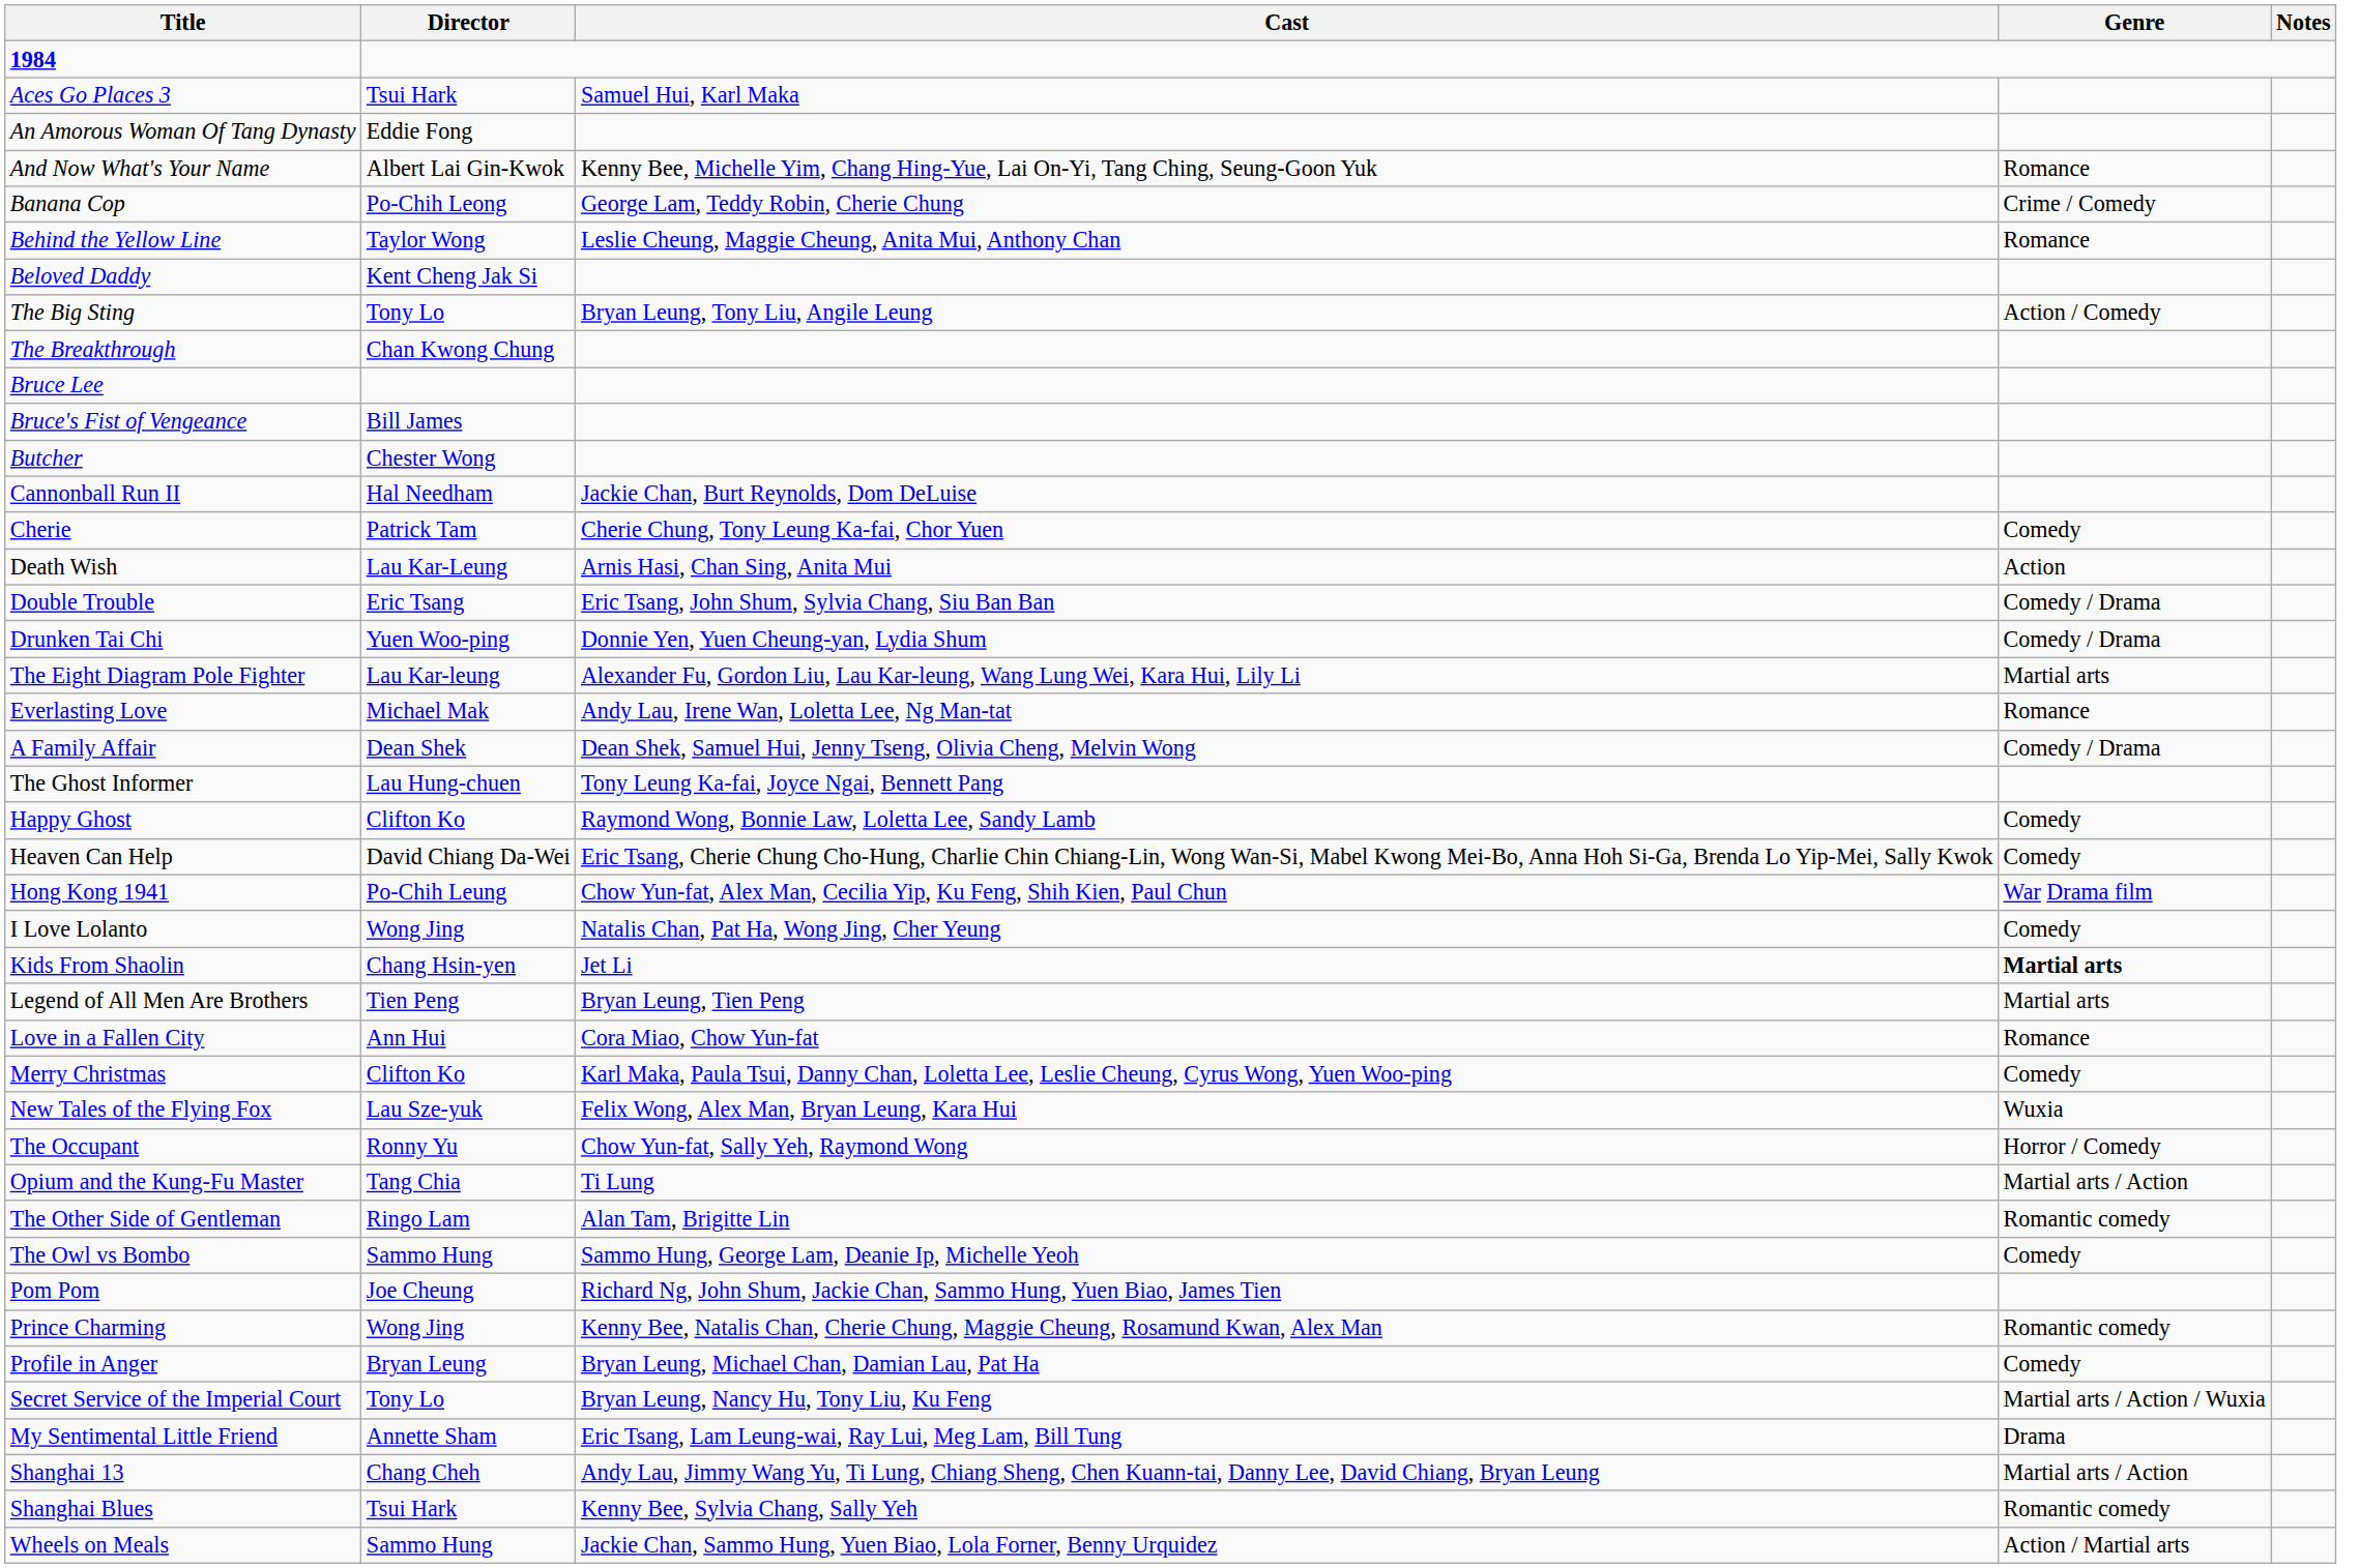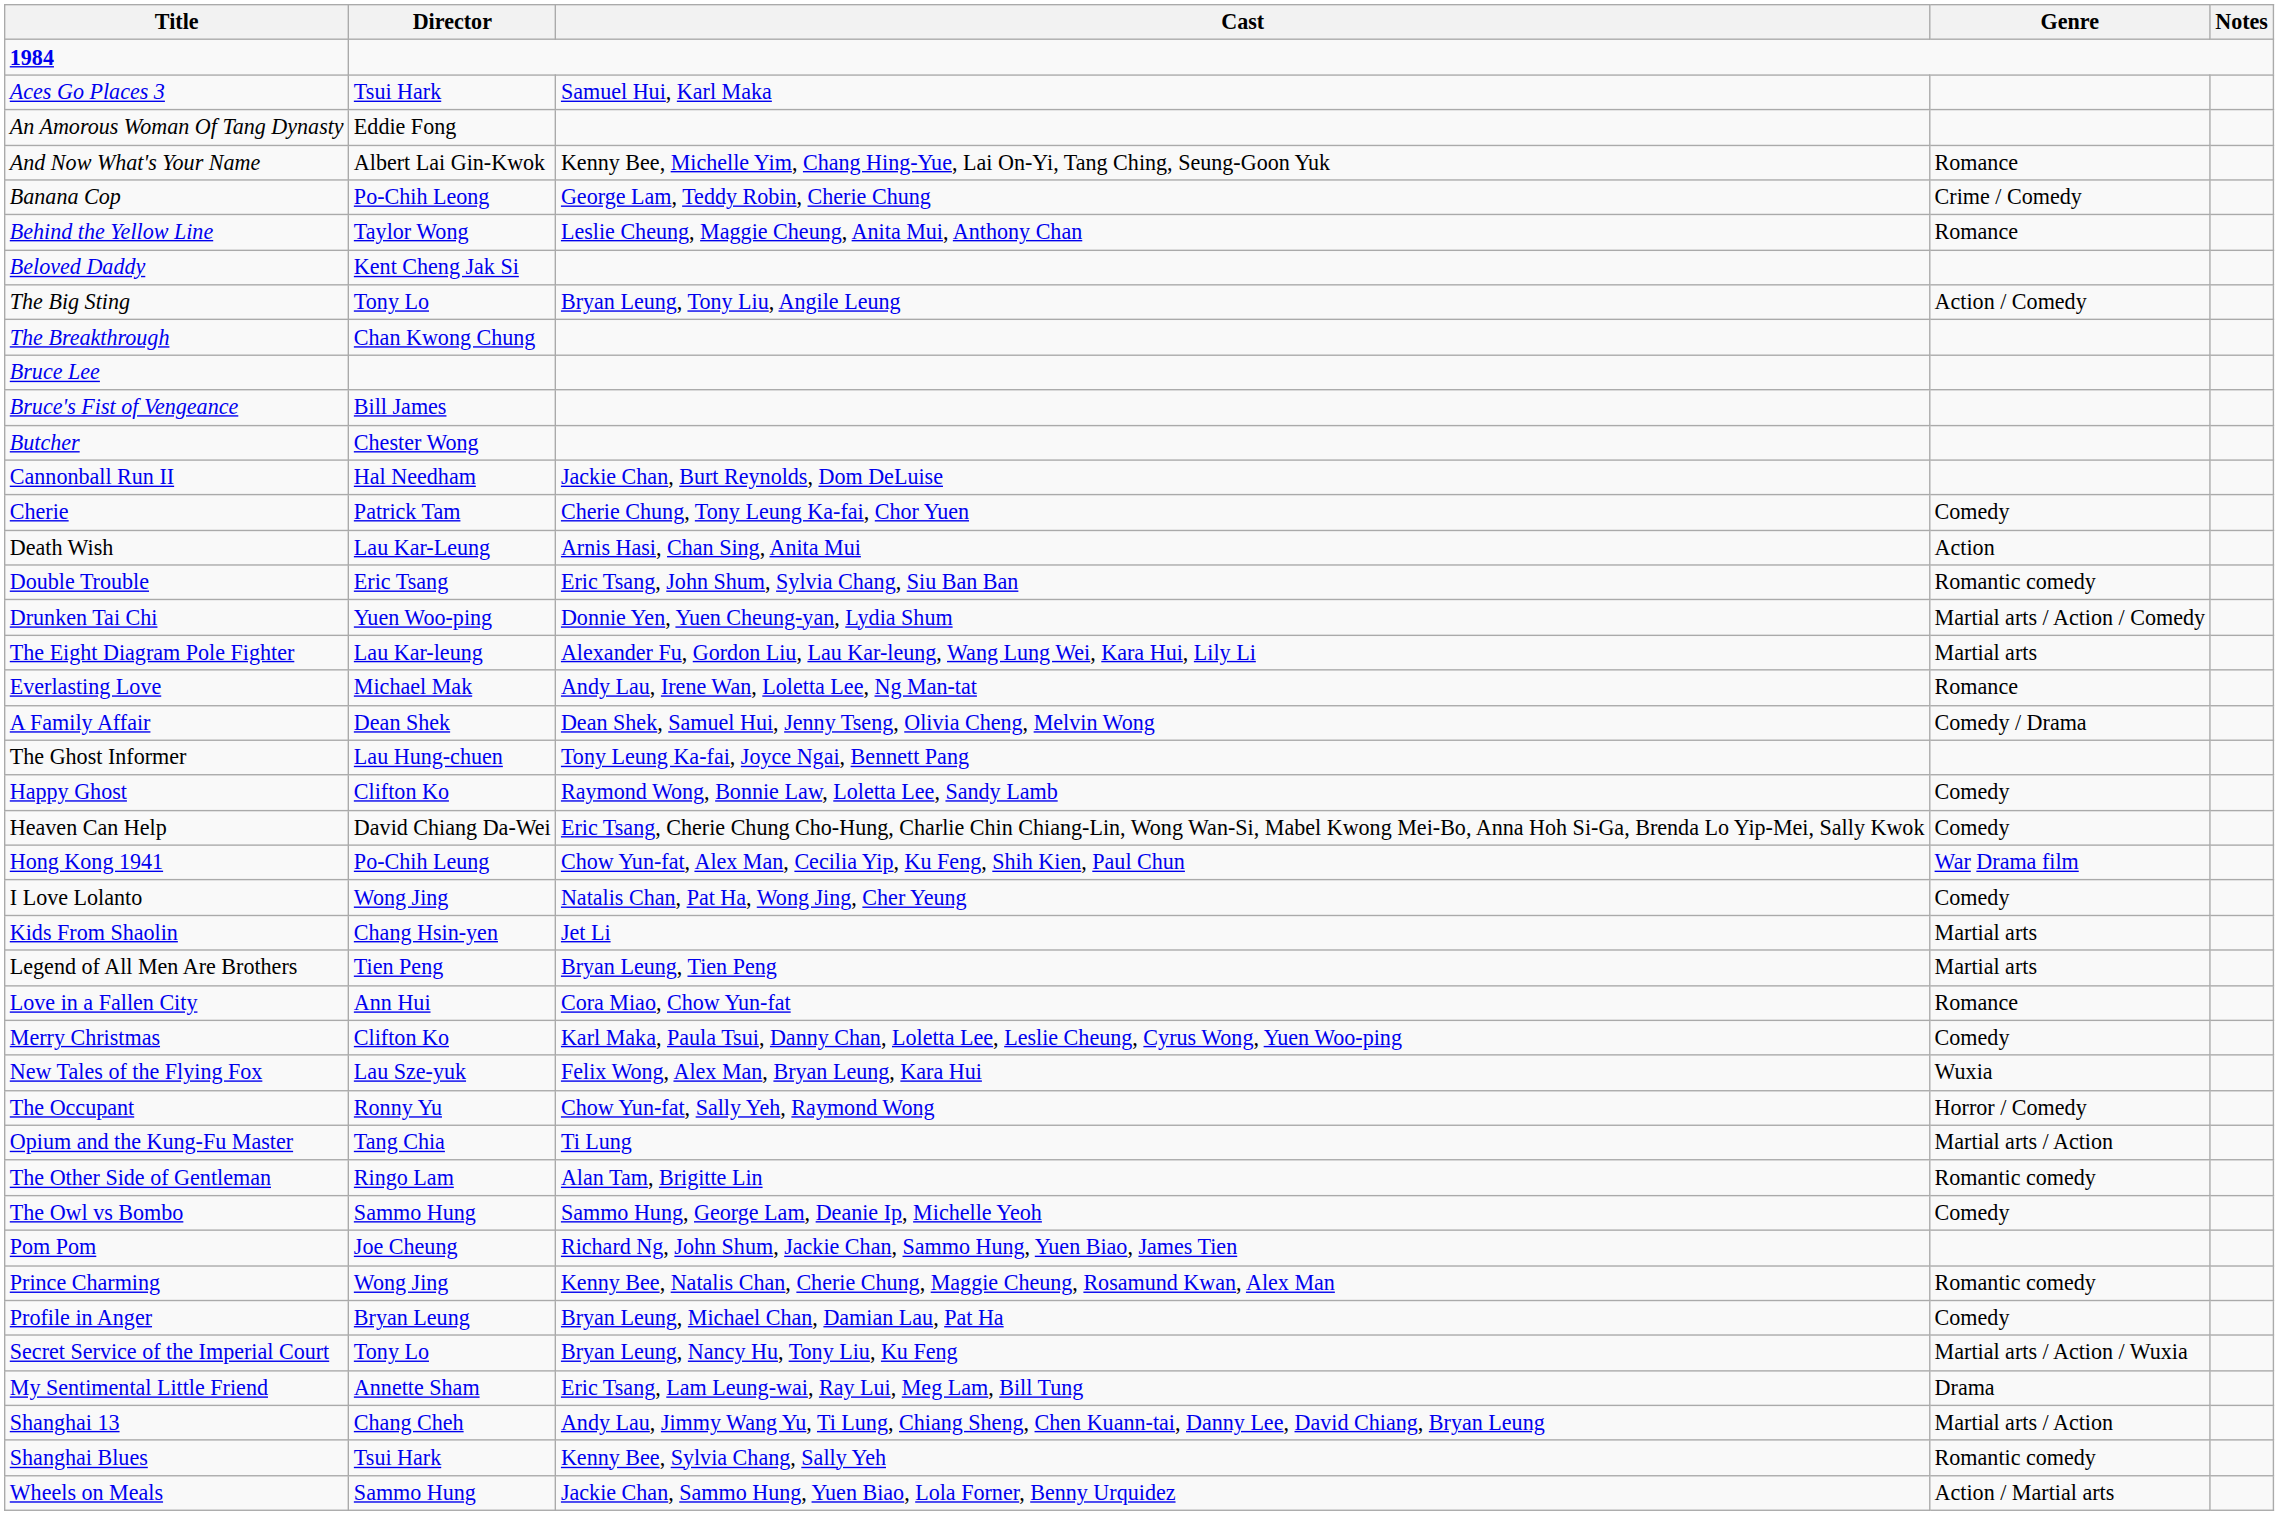Double Trouble | Genre: Comedy / Drama -> Romantic comedy
Drunken Tai Chi | Genre: Comedy / Drama -> Martial arts / Action / Comedy
Kids From Shaolin | Genre: bold -> normal
